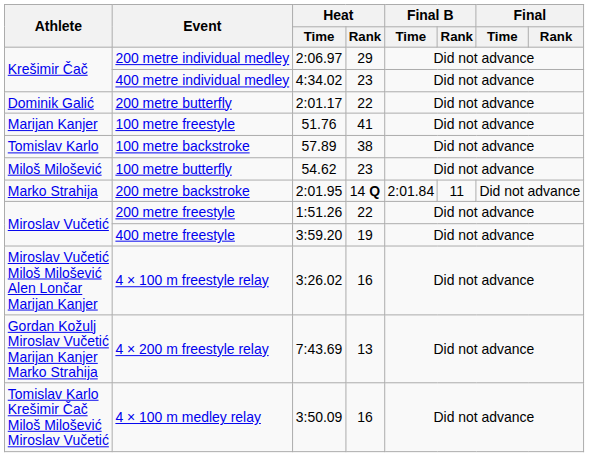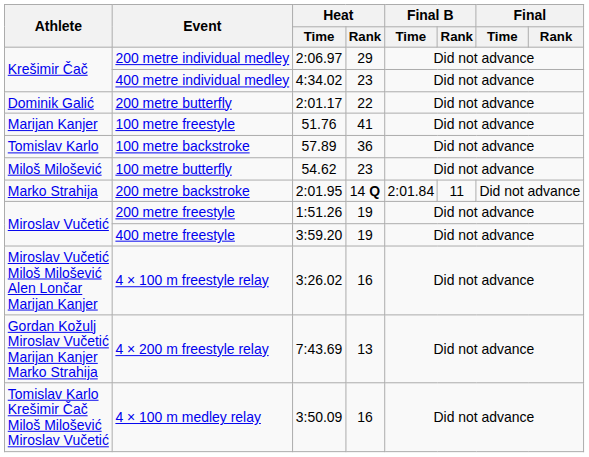100 metre backstroke | Heat / Rank: 38 -> 36
200 metre freestyle | Heat / Rank: 22 -> 19
